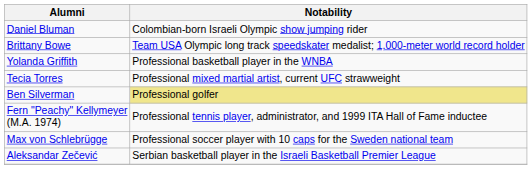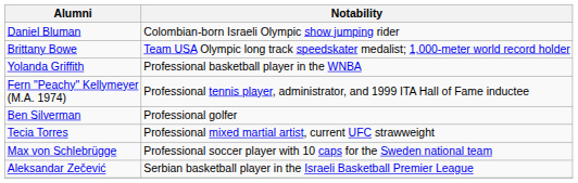rows swapped: Fern "Peachy" Kellymeyer (M.A. 1974) <-> Tecia Torres
Ben Silverman | Notability: khaki background -> no background
